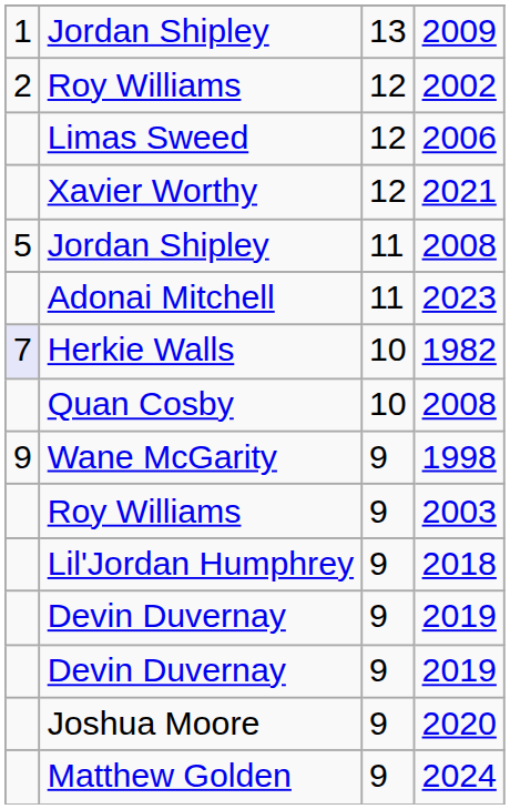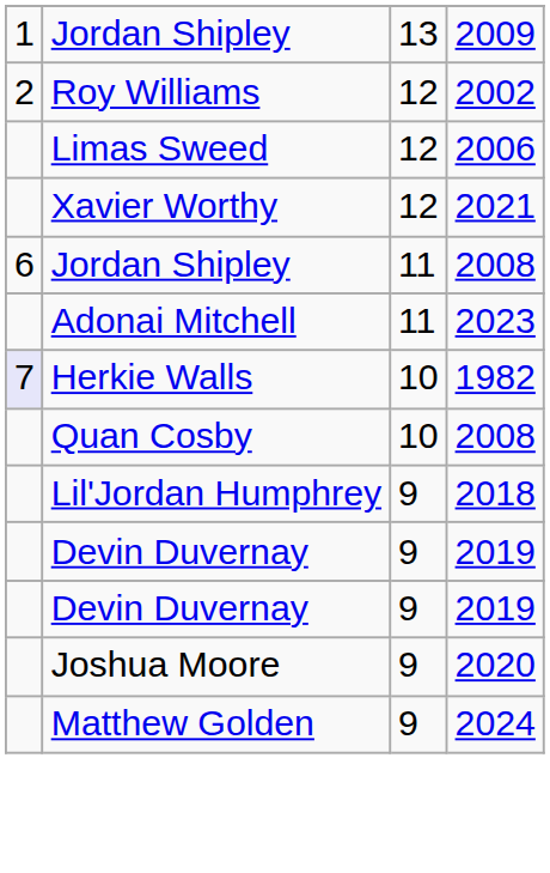Jordan Shipley / 2008 | column 1: 5 -> 6
- row: 9 | Wane McGarity | 9 | 1998
- row: Roy Williams | 9 | 2003
